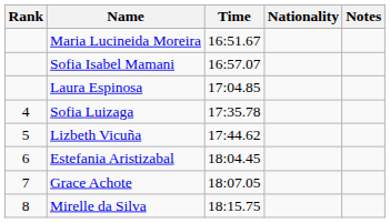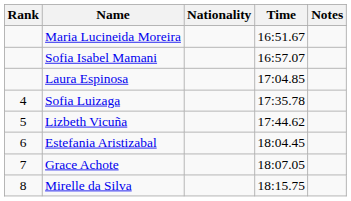columns swapped: Nationality <-> Time
